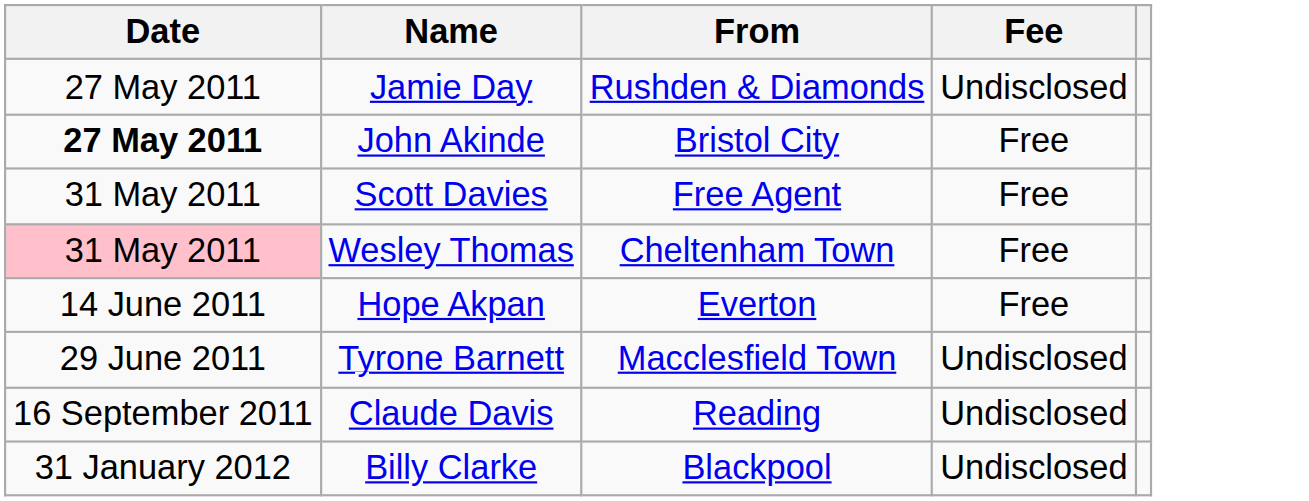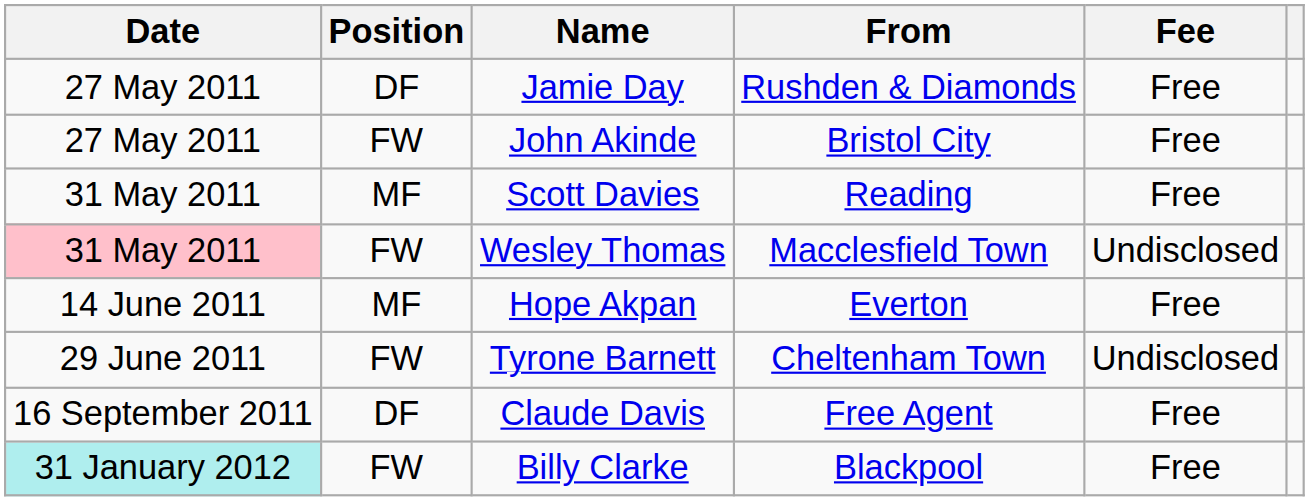+ column: Position | DF | FW | MF | FW | MF | FW | DF | FW
Jamie Day | Fee: Undisclosed -> Free
John Akinde | Date: bold -> normal
Scott Davies | From: Free Agent -> Reading
Wesley Thomas | From: Cheltenham Town -> Macclesfield Town
Wesley Thomas | Fee: Free -> Undisclosed
Tyrone Barnett | From: Macclesfield Town -> Cheltenham Town
Claude Davis | From: Reading -> Free Agent
Claude Davis | Fee: Undisclosed -> Free
Billy Clarke | Date: no background -> paleturquoise background
Billy Clarke | Fee: Undisclosed -> Free
